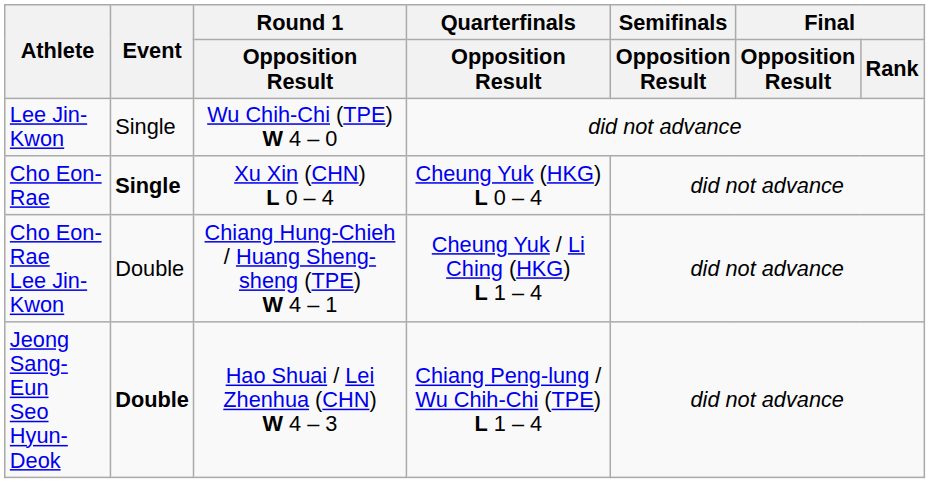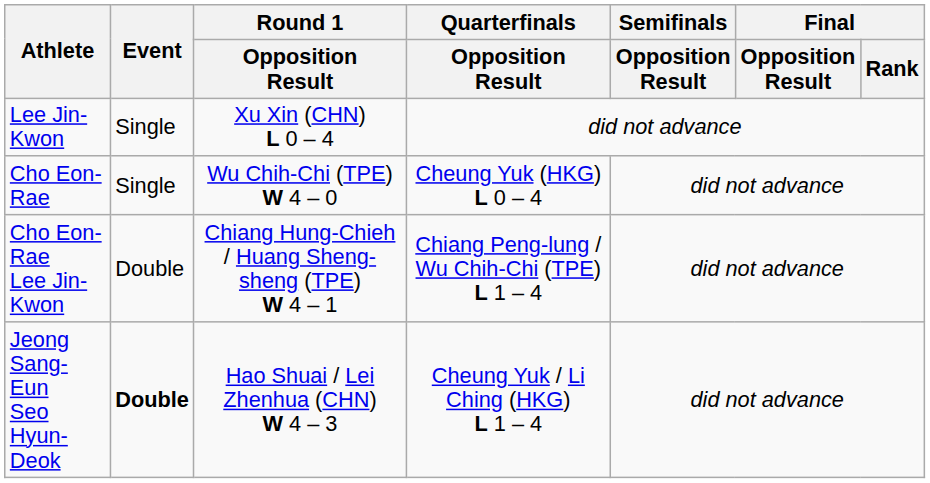Lee Jin-Kwon | Round 1 / Opposition Result: Wu Chih-Chi (TPE) W 4 – 0 -> Xu Xin (CHN) L 0 – 4
Cho Eon-Rae | Event: bold -> normal
Cho Eon-Rae | Round 1 / Opposition Result: Xu Xin (CHN) L 0 – 4 -> Wu Chih-Chi (TPE) W 4 – 0
Cho Eon-Rae Lee Jin-Kwon | Quarterfinals / Opposition Result: Cheung Yuk / Li Ching (HKG) L 1 – 4 -> Chiang Peng-lung / Wu Chih-Chi (TPE) L 1 – 4
Jeong Sang-Eun Seo Hyun-Deok | Quarterfinals / Opposition Result: Chiang Peng-lung / Wu Chih-Chi (TPE) L 1 – 4 -> Cheung Yuk / Li Ching (HKG) L 1 – 4
